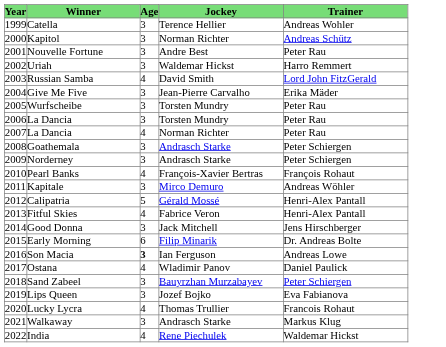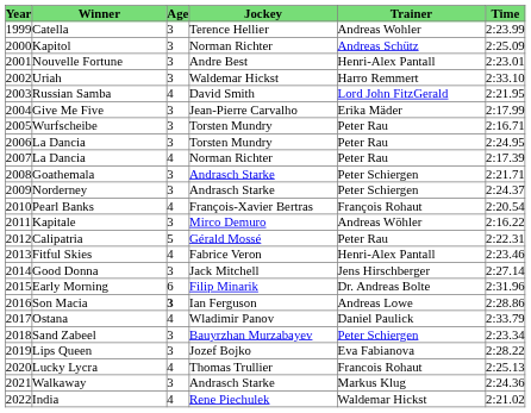+ column: Time | 2:23.99 | 2:25.09 | 2:23.01 | 2:33.10 | 2:21.95 | 2:17.99 | 2:16.71 | 2:24.95 | 2:17.39 | 2:21.71 | 2:24.37 | 2:20.54 | 2:16.22 | 2:22.31 | 2:23.46 | 2:27.14 | 2:31.96 | 2:28.86 | 2:33.79 | 2:23.34 | 2:28.22 | 2:25.13 | 2:24.36 | 2:21.02
Nouvelle Fortune | Trainer: Peter Rau -> Henri-Alex Pantall
Calipatria | Trainer: Henri-Alex Pantall -> Peter Rau
